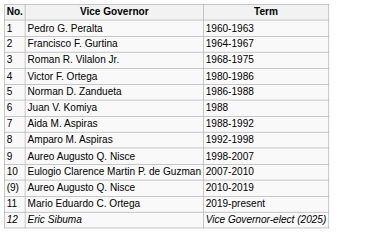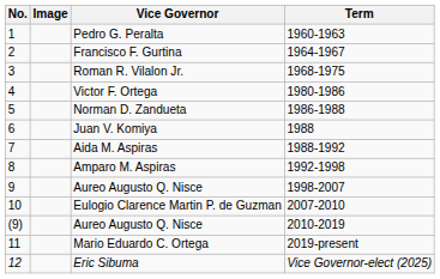+ column: Image
